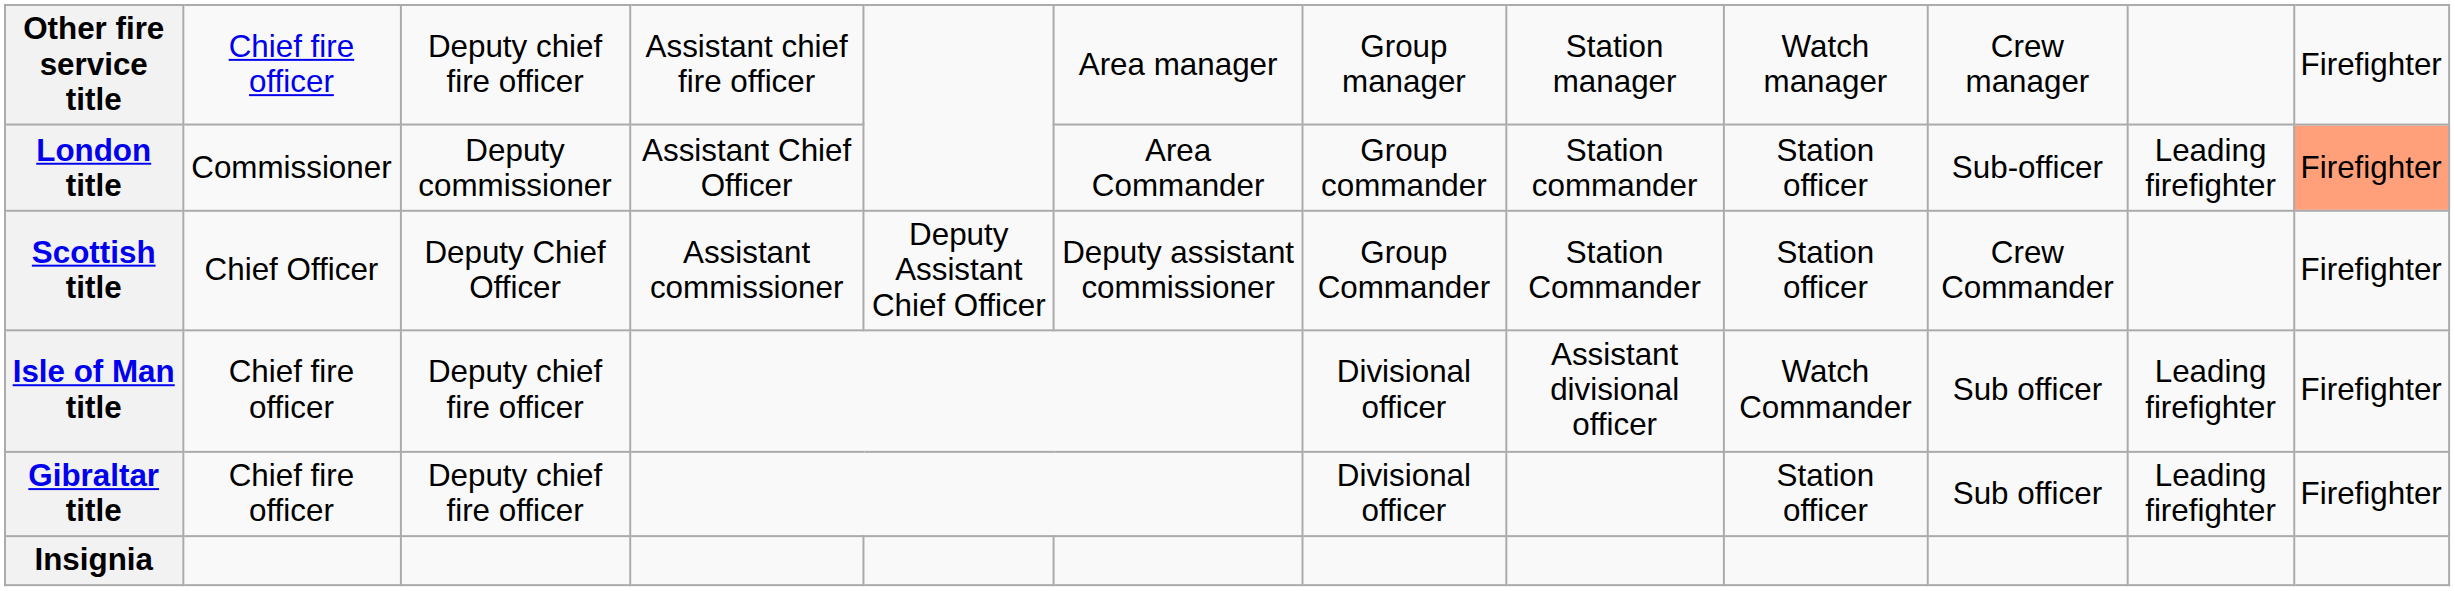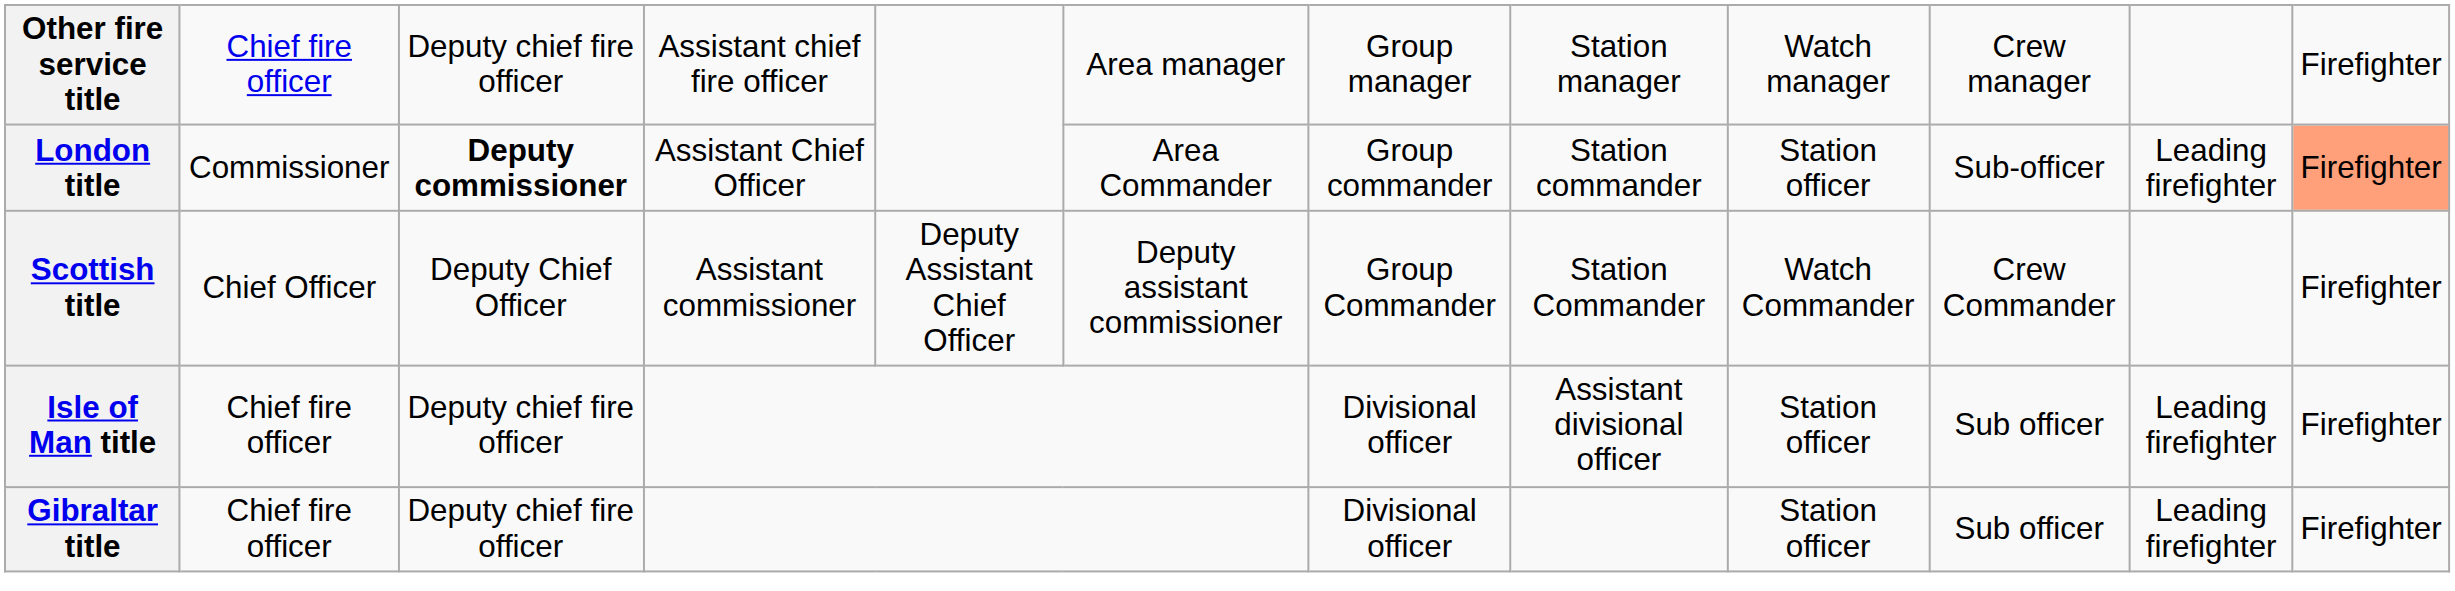London title | column 3: normal -> bold
Scottish title | column 9: Station officer -> Watch Commander
Isle of Man title | column 9: Watch Commander -> Station officer
- row: Insignia
